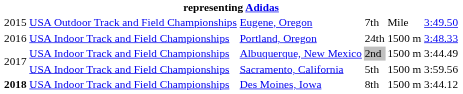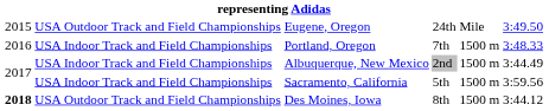Eugene, Oregon | column 4: 7th -> 24th
Portland, Oregon | column 4: 24th -> 7th
Des Moines, Iowa | column 2: USA Indoor Track and Field Championships -> USA Outdoor Track and Field Championships
